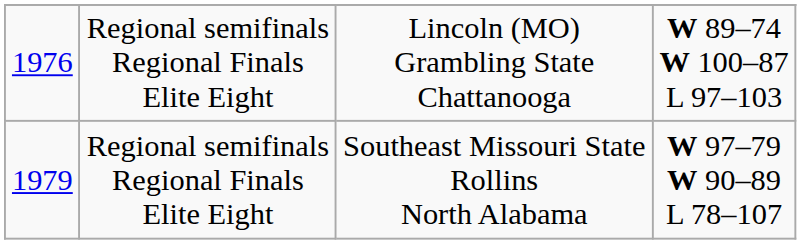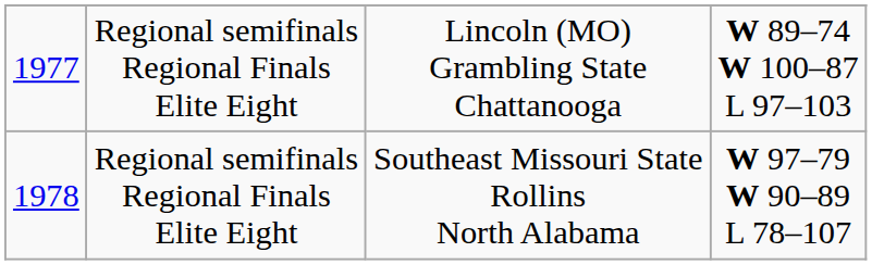Lincoln (MO) Grambling State Chattanooga | column 1: 1976 -> 1977
Southeast Missouri State Rollins North Alabama | column 1: 1979 -> 1978
